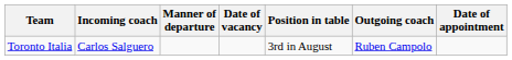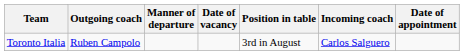columns swapped: Outgoing coach <-> Incoming coach
